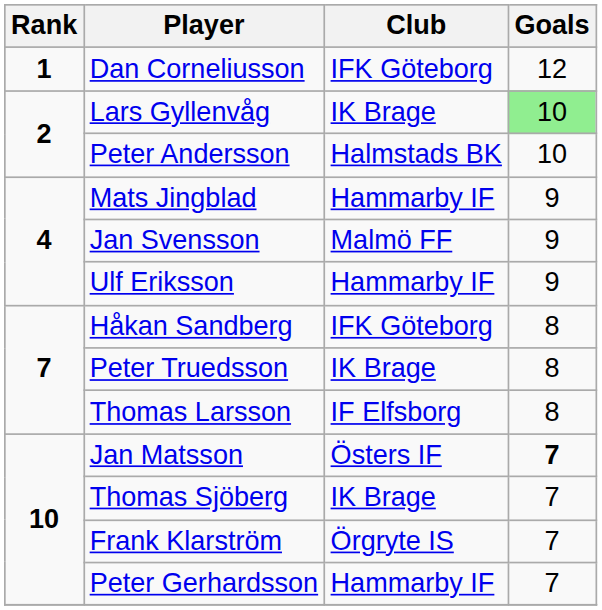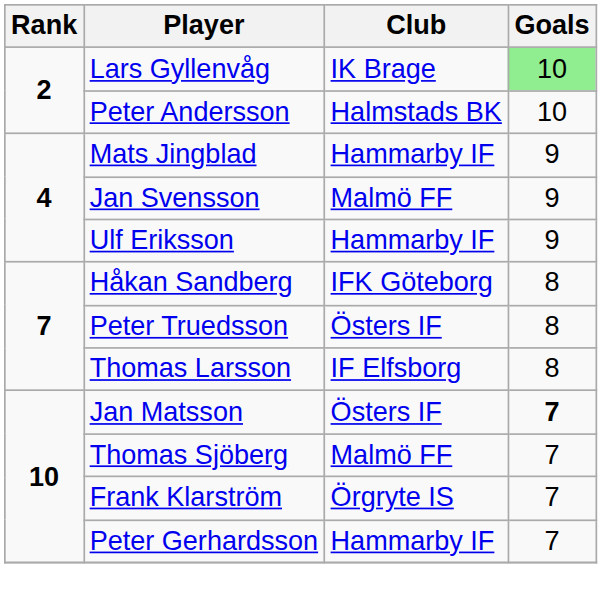- row: 1 | Dan Corneliusson | IFK Göteborg | 12
Peter Truedsson | Club: IK Brage -> Östers IF
Thomas Sjöberg | Club: IK Brage -> Malmö FF
